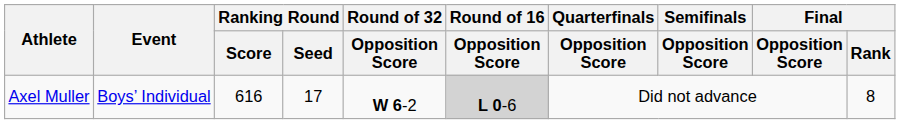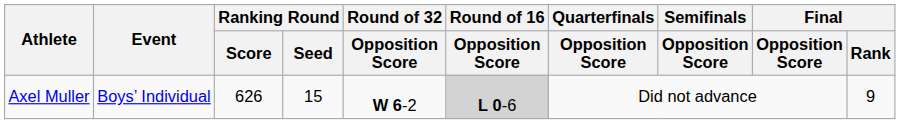Axel Muller | Ranking Round / Score: 616 -> 626
Axel Muller | Ranking Round / Seed: 17 -> 15
Axel Muller | Final / Rank: 8 -> 9
